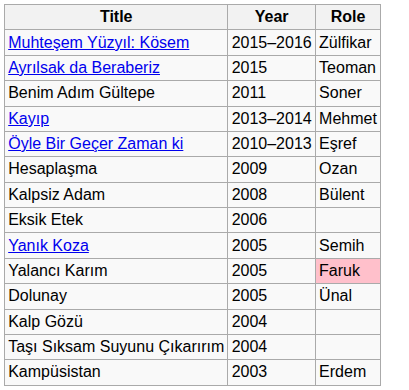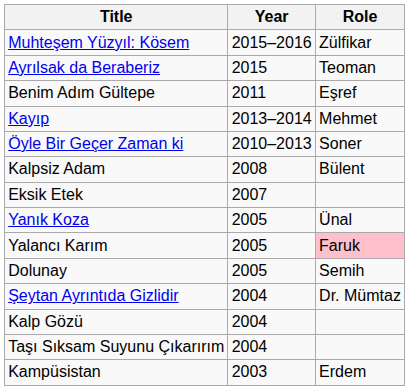Benim Adım Gültepe | Role: Soner -> Eşref
Öyle Bir Geçer Zaman ki | Role: Eşref -> Soner
- row: Hesaplaşma | 2009 | Ozan
Eksik Etek | Year: 2006 -> 2007
Yanık Koza | Role: Semih -> Ünal
Dolunay | Role: Ünal -> Semih
+ row: Şeytan Ayrıntıda Gizlidir | 2004 | Dr. Mümtaz
